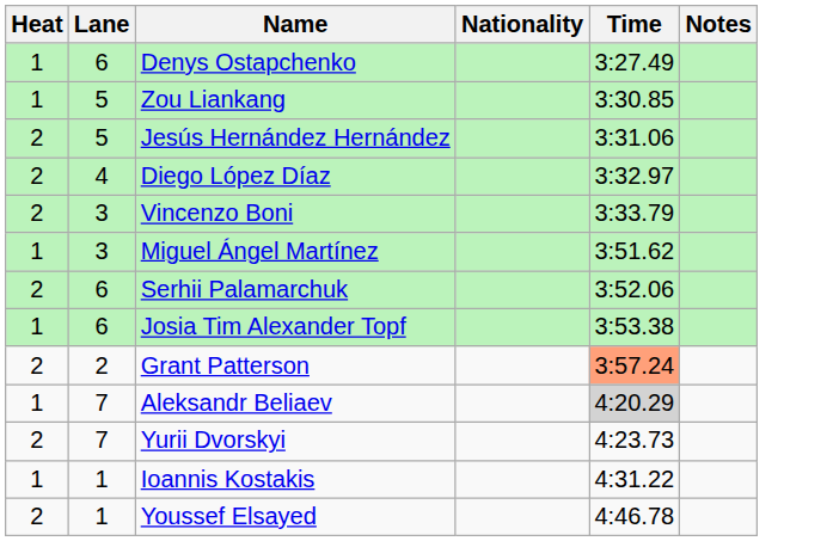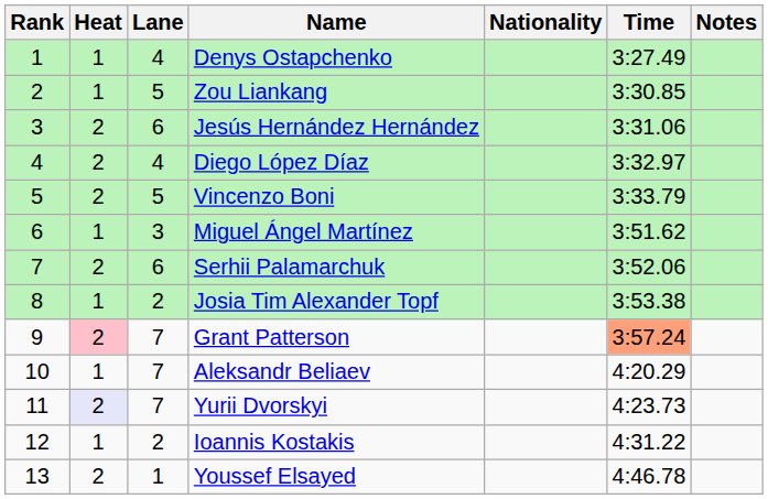+ column: Rank | 1 | 2 | 3 | 4 | 5 | 6 | 7 | 8 | 9 | 10 | 11 | 12 | 13
Denys Ostapchenko | Lane: 6 -> 4
Jesús Hernández Hernández | Lane: 5 -> 6
Vincenzo Boni | Lane: 3 -> 5
Josia Tim Alexander Topf | Lane: 6 -> 2
Grant Patterson | Heat: no background -> pink background
Grant Patterson | Lane: 2 -> 7
Aleksandr Beliaev | Time: lightgrey background -> no background
Yurii Dvorskyi | Heat: no background -> lavender background
Ioannis Kostakis | Lane: 1 -> 2
